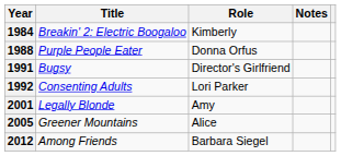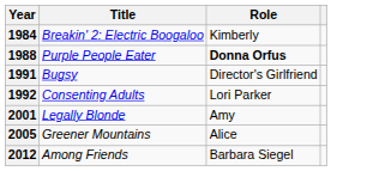- column: Notes
1988 | Role: normal -> bold
